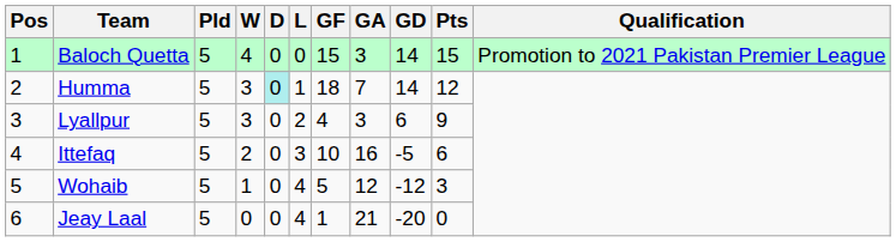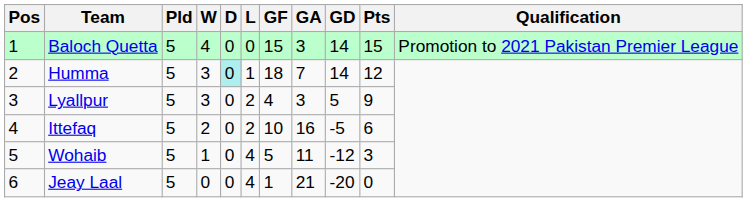Lyallpur | GD: 6 -> 5
Ittefaq | L: 3 -> 2
Wohaib | GA: 12 -> 11
